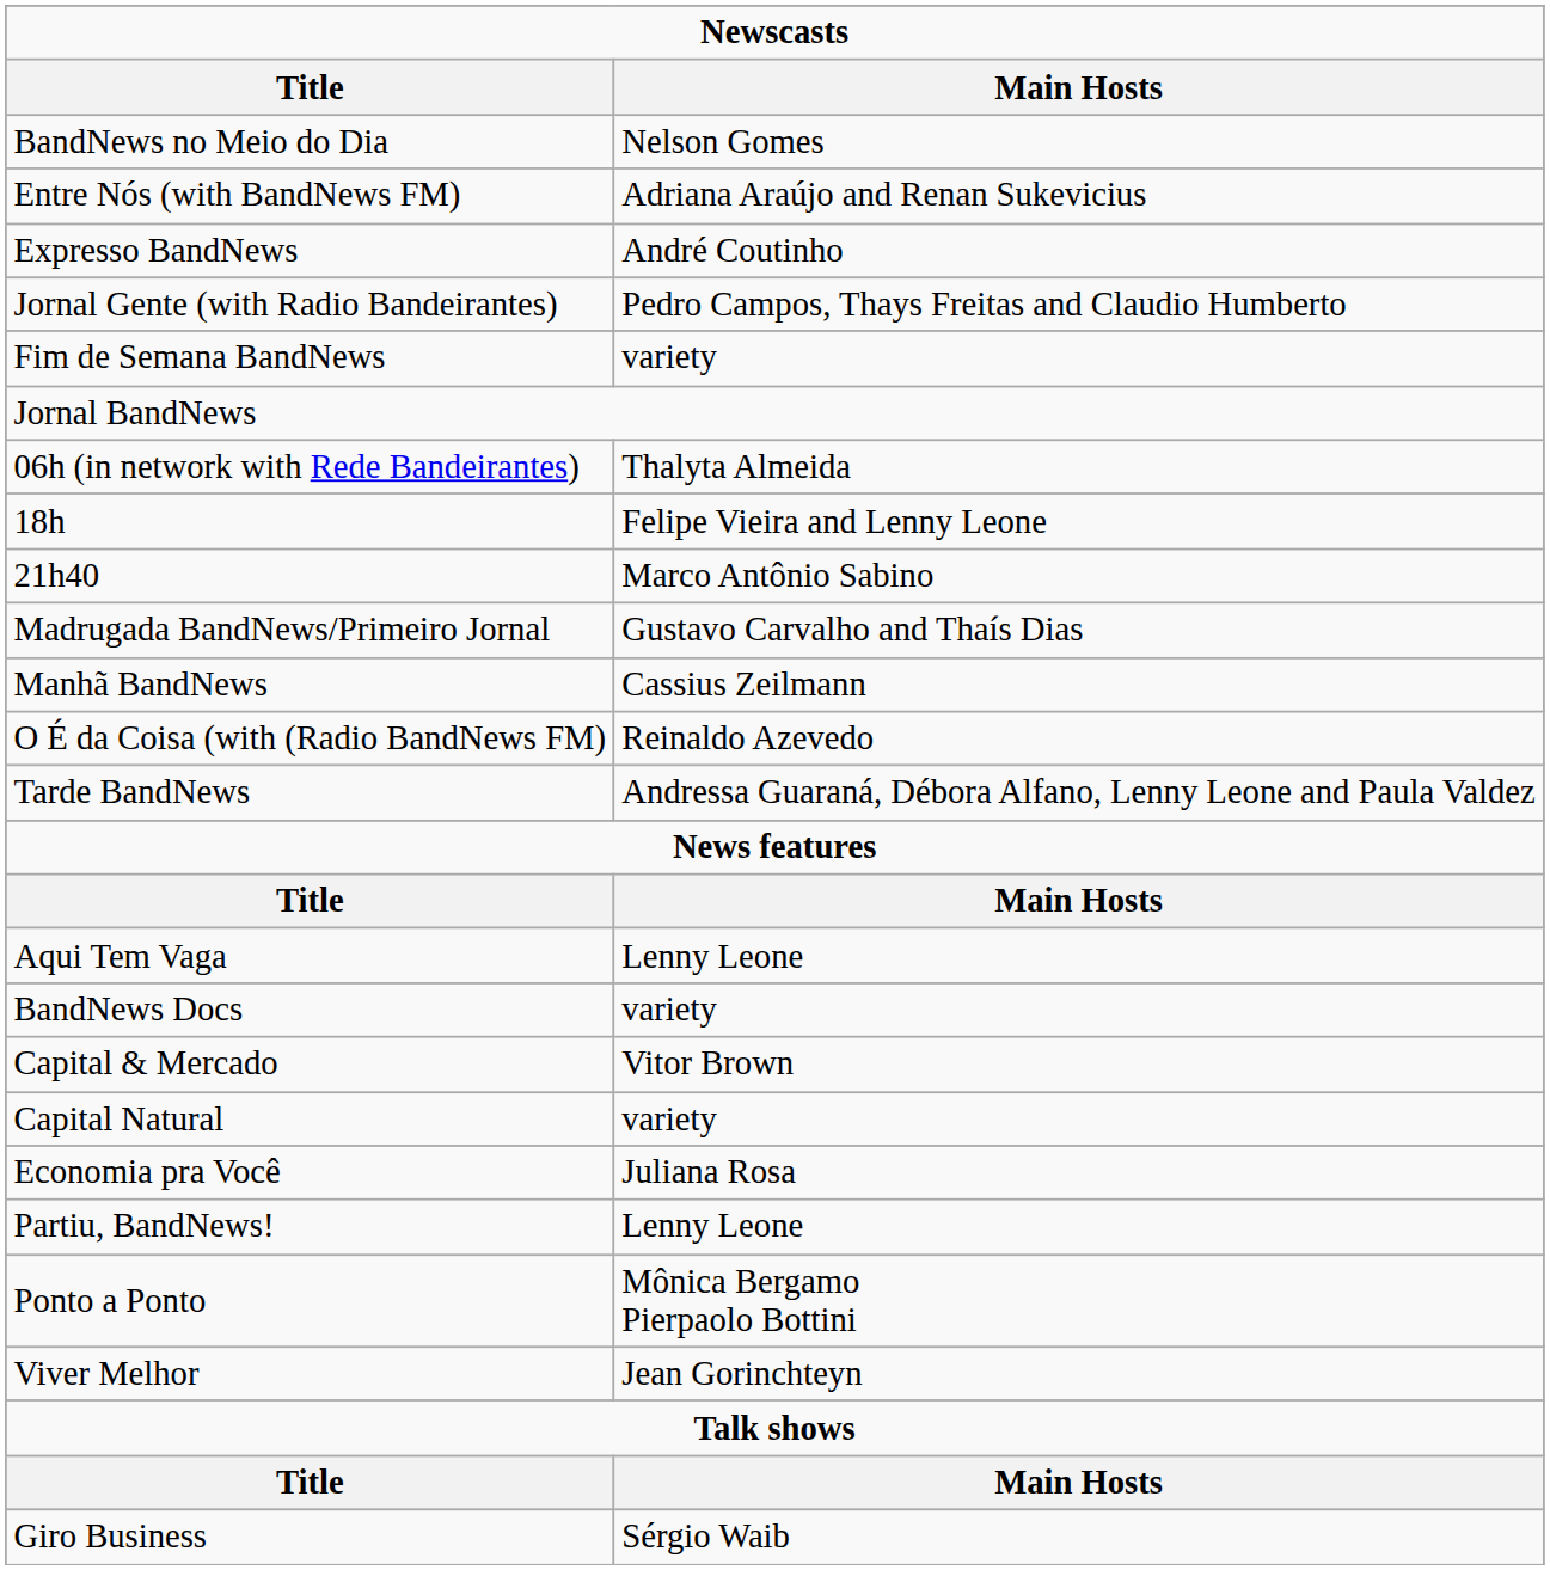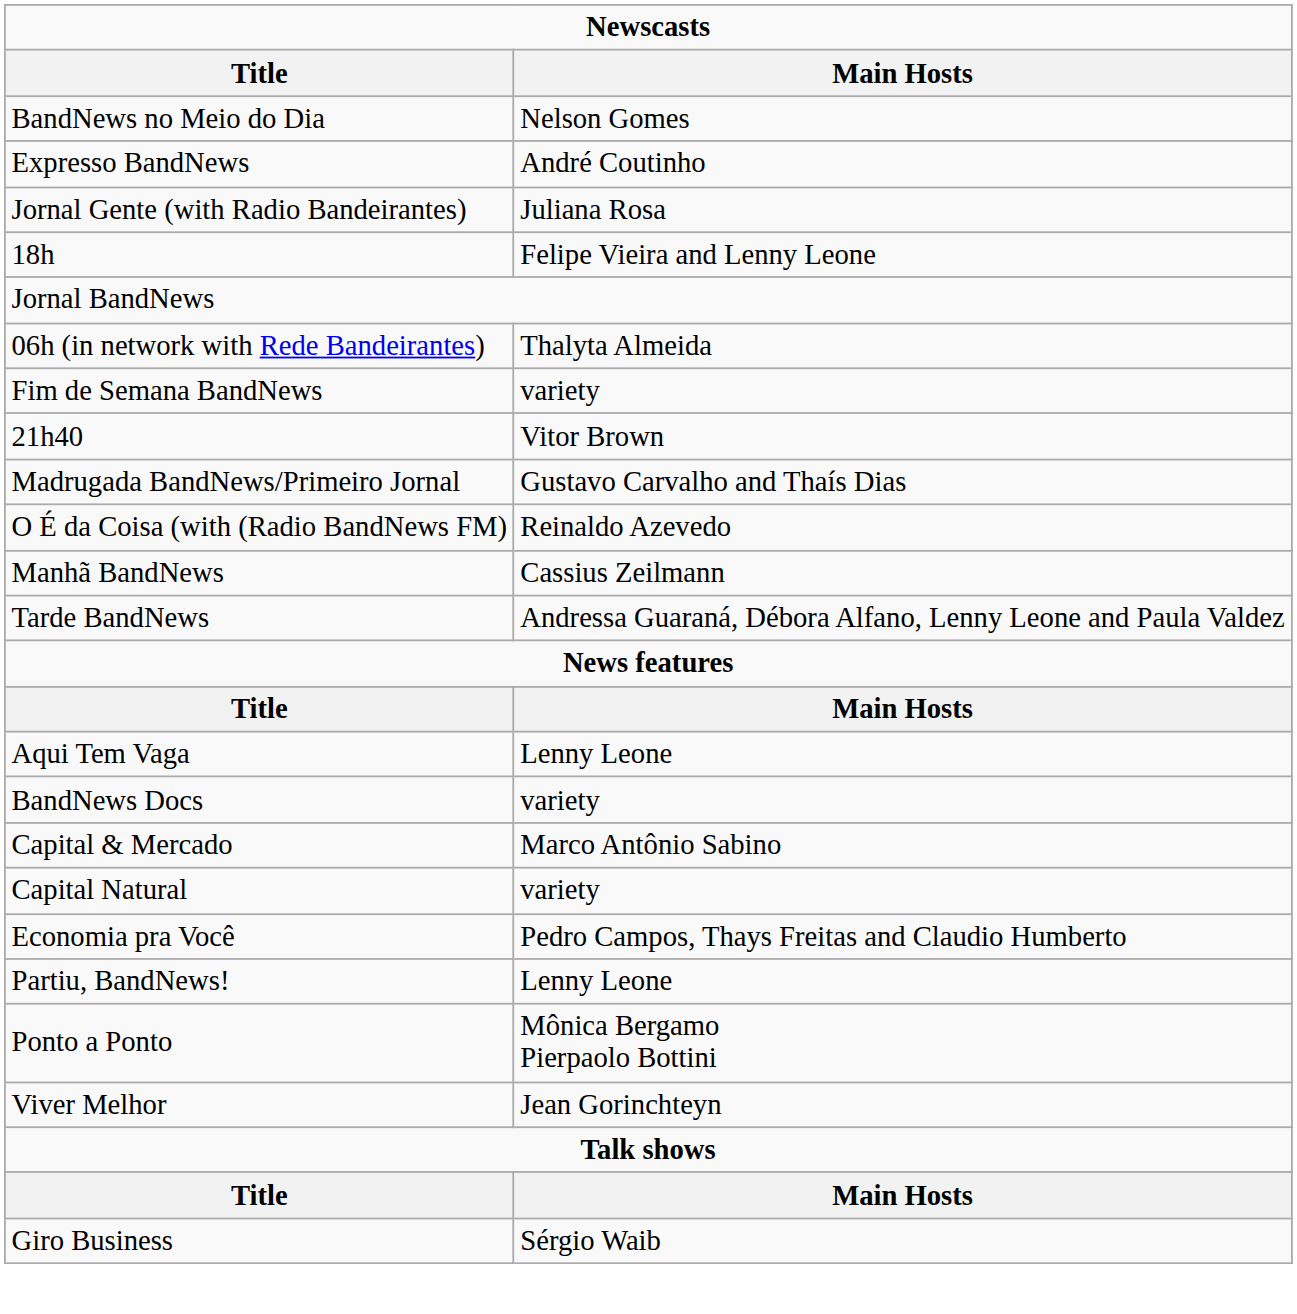- row: Entre Nós (with BandNews FM) | Adriana Araújo and Renan Sukevicius
Jornal Gente (with Radio Bandeirantes) | Main Hosts: Pedro Campos, Thays Freitas and Claudio Humberto -> Juliana Rosa
rows swapped: Fim de Semana BandNews <-> 18h
21h40 | Main Hosts: Marco Antônio Sabino -> Vitor Brown
rows swapped: Manhã BandNews <-> O É da Coisa (with (Radio BandNews FM)
Capital & Mercado | Main Hosts: Vitor Brown -> Marco Antônio Sabino
Economia pra Você | Main Hosts: Juliana Rosa -> Pedro Campos, Thays Freitas and Claudio Humberto
